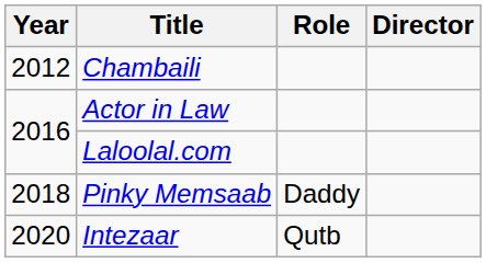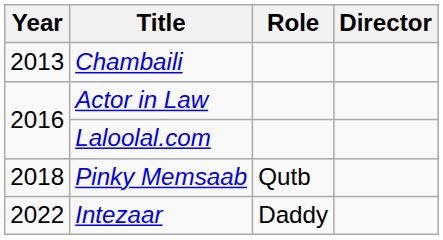Chambaili | Year: 2012 -> 2013
Pinky Memsaab | Role: Daddy -> Qutb
Intezaar | Year: 2020 -> 2022
Intezaar | Role: Qutb -> Daddy
